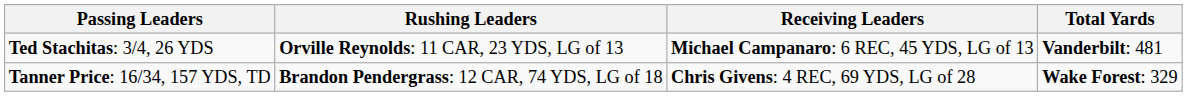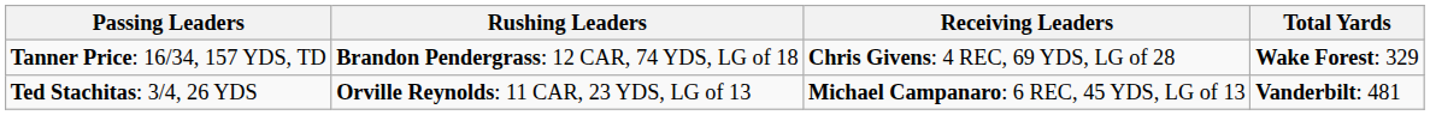rows swapped: Tanner Price: 16/34, 157 YDS, TD <-> Ted Stachitas: 3/4, 26 YDS
